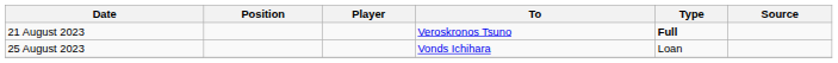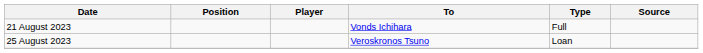21 August 2023 | To: Veroskronos Tsuno -> Vonds Ichihara
21 August 2023 | Type: bold -> normal
25 August 2023 | To: Vonds Ichihara -> Veroskronos Tsuno
